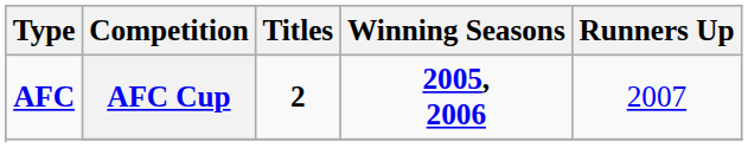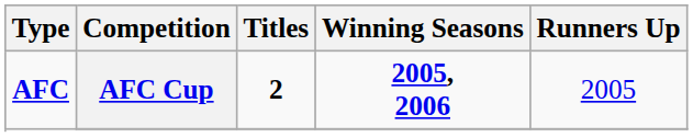AFC Cup | Runners Up: 2007 -> 2005
